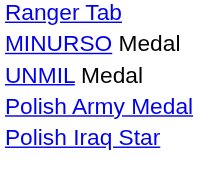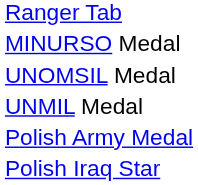+ row: UNOMSIL Medal
